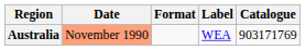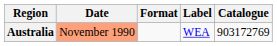Australia | Catalogue: 903171769 -> 903172769
